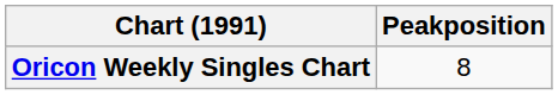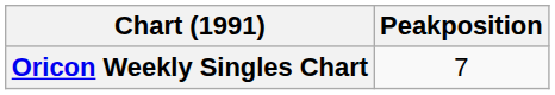Oricon Weekly Singles Chart | Peakposition: 8 -> 7
